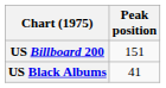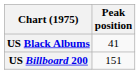rows swapped: US Billboard 200 <-> US Black Albums
